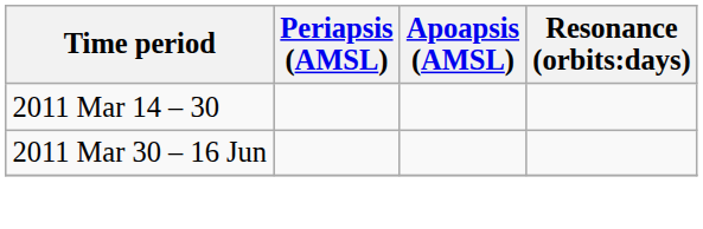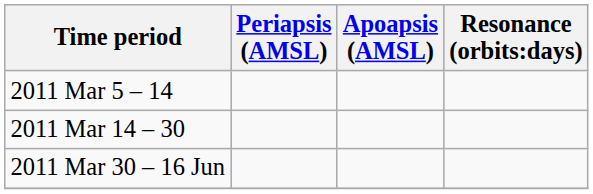+ row: 2011 Mar 5 – 14
